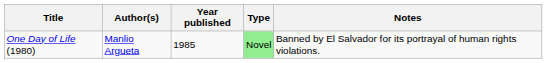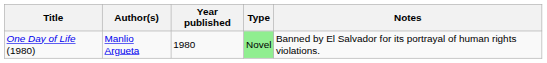One Day of Life (1980) | Year published: 1985 -> 1980
